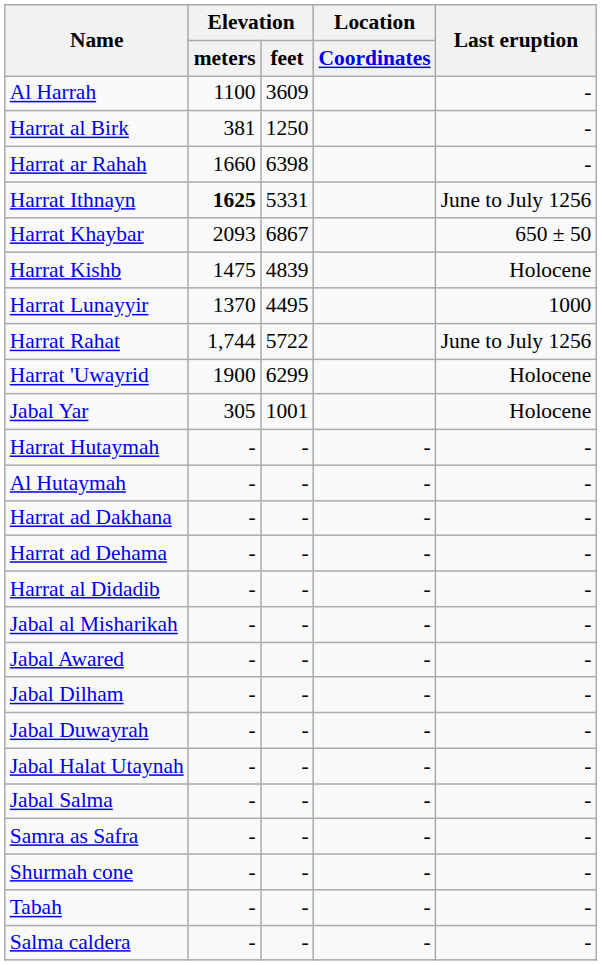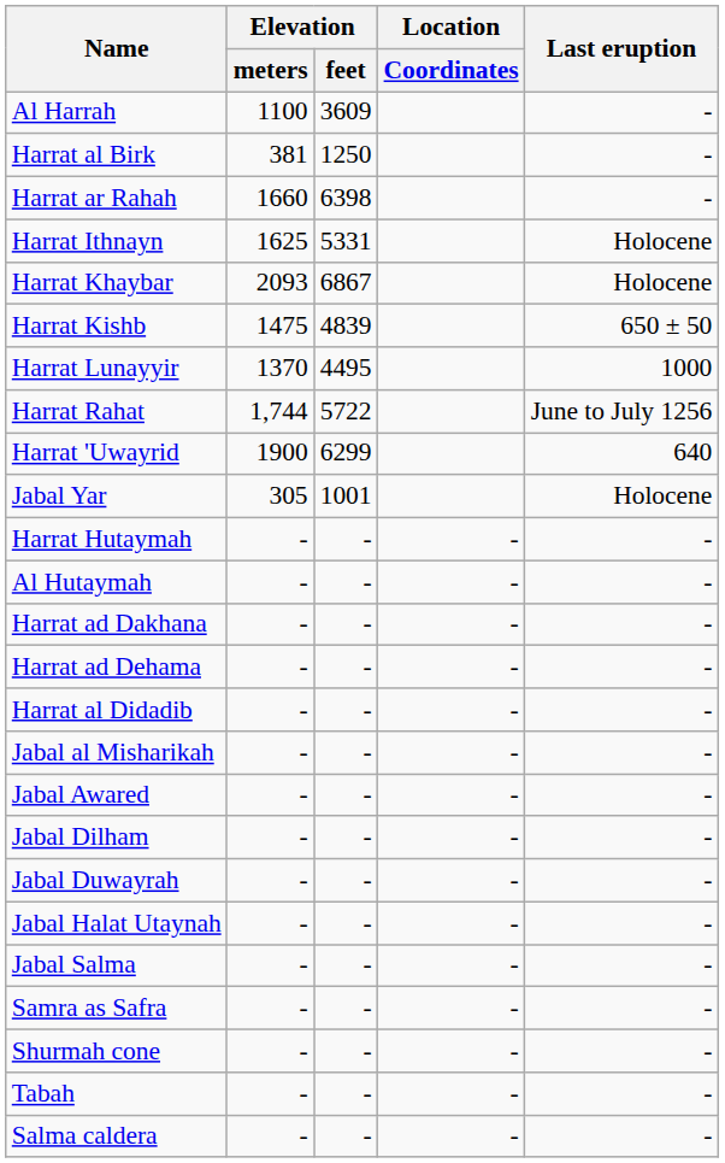Harrat Ithnayn | Elevation / meters: bold -> normal
Harrat Ithnayn | Last eruption: June to July 1256 -> Holocene
Harrat Khaybar | Last eruption: 650 ± 50 -> Holocene
Harrat Kishb | Last eruption: Holocene -> 650 ± 50
Harrat 'Uwayrid | Last eruption: Holocene -> 640
